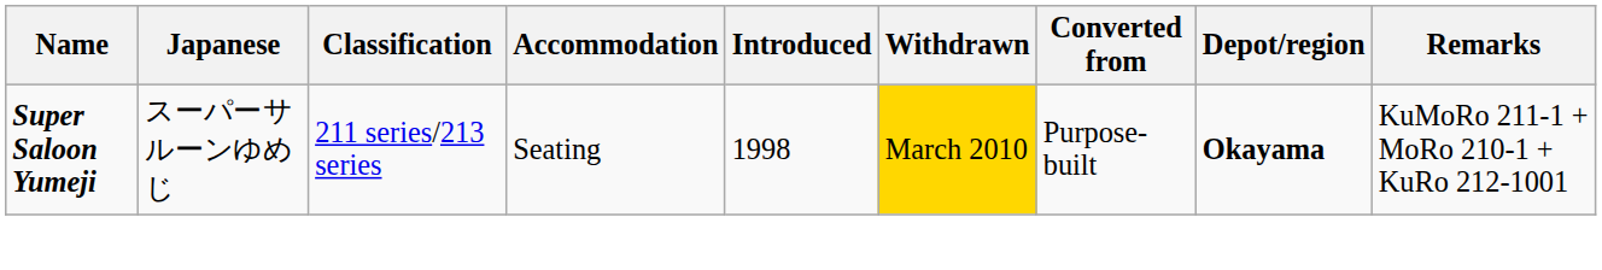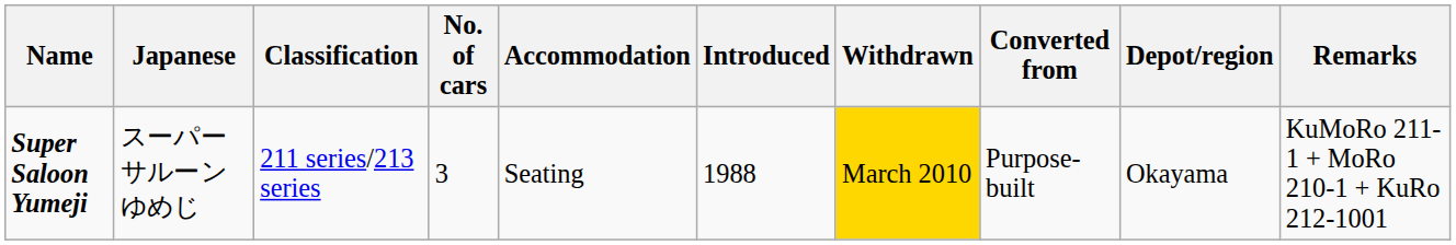+ column: No. of cars | 3
Super Saloon Yumeji | Introduced: 1998 -> 1988
Super Saloon Yumeji | Depot/region: bold -> normal
